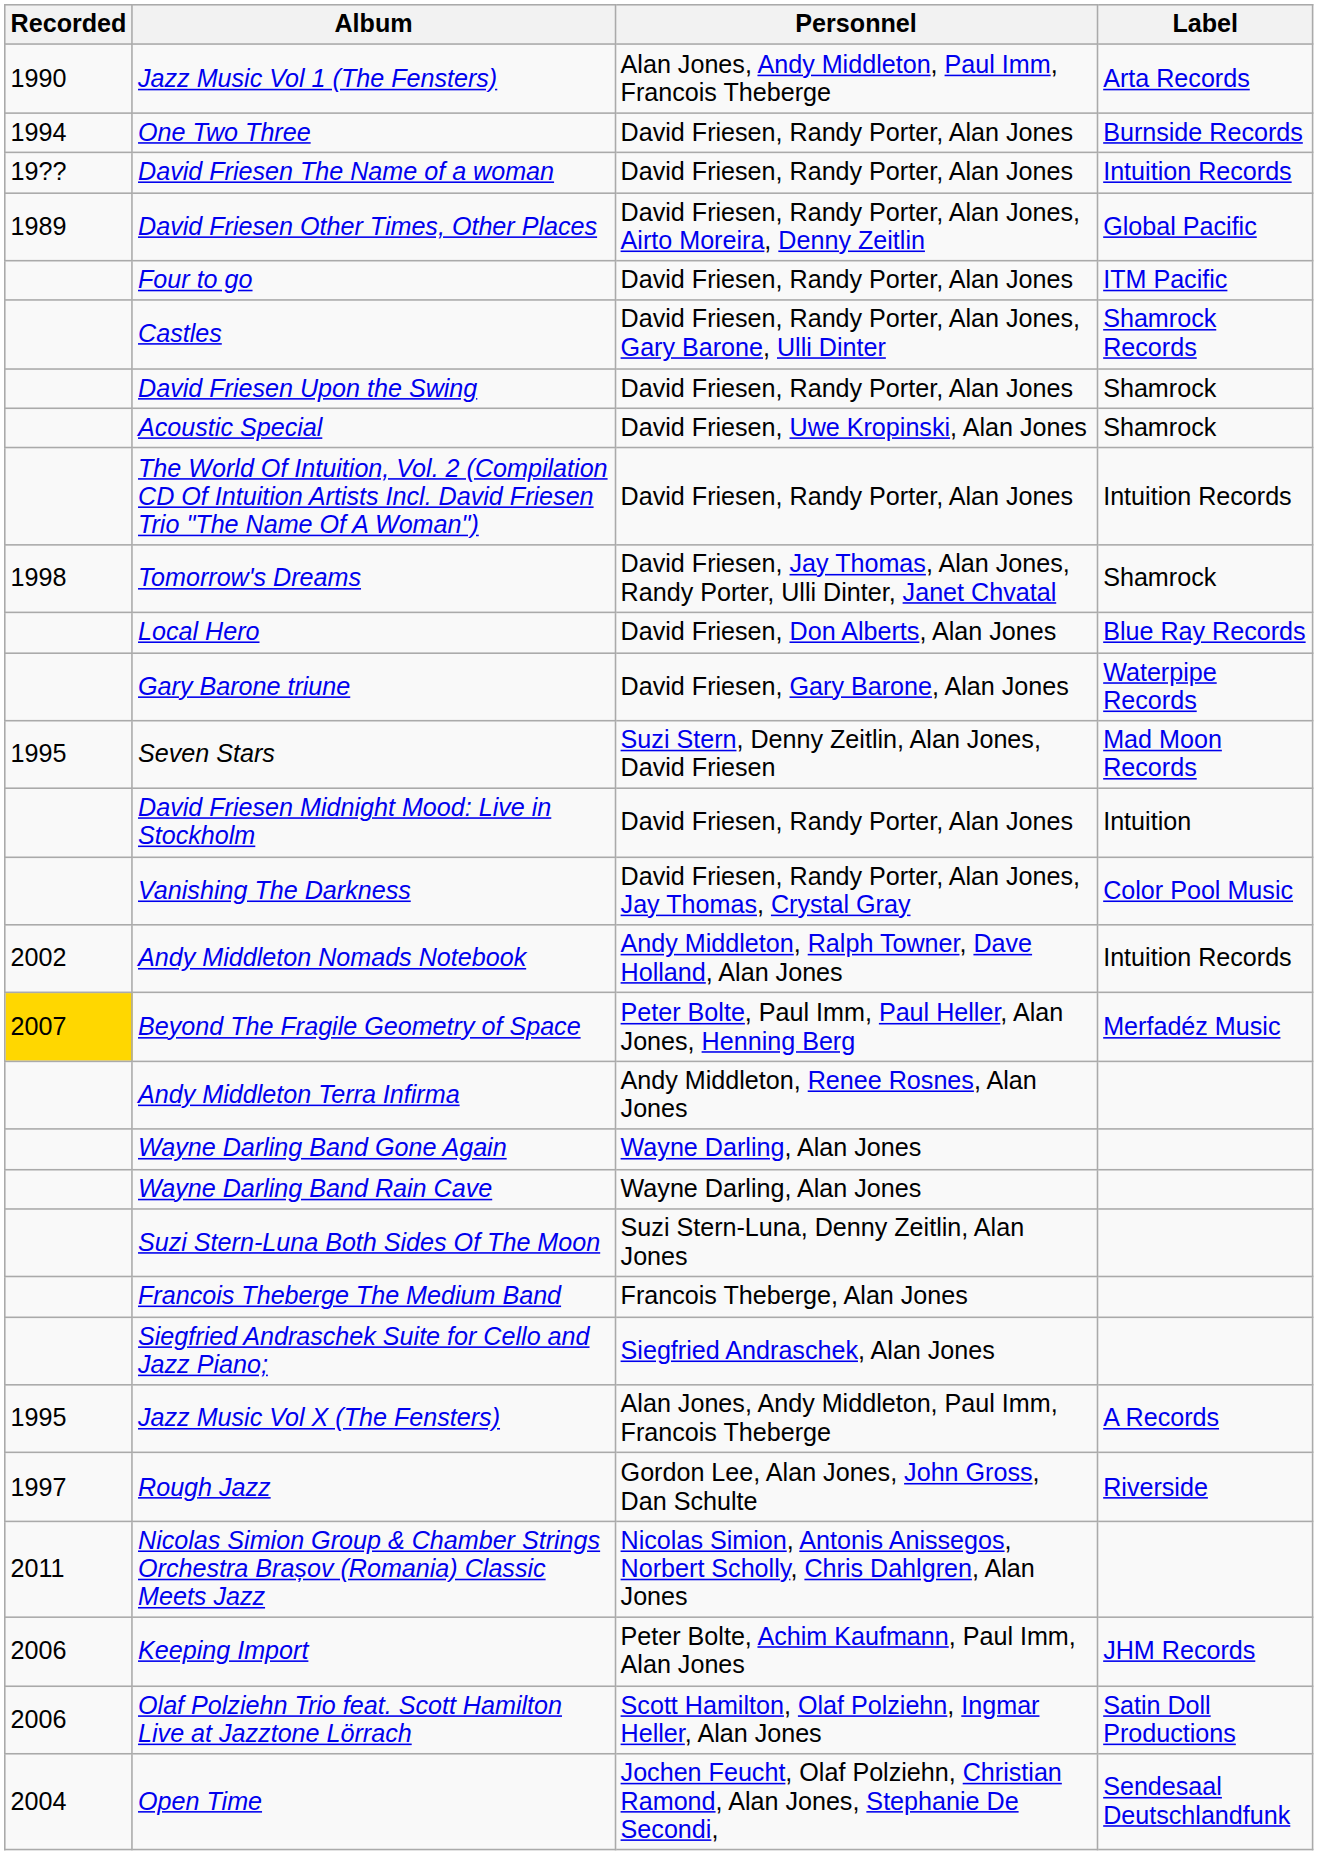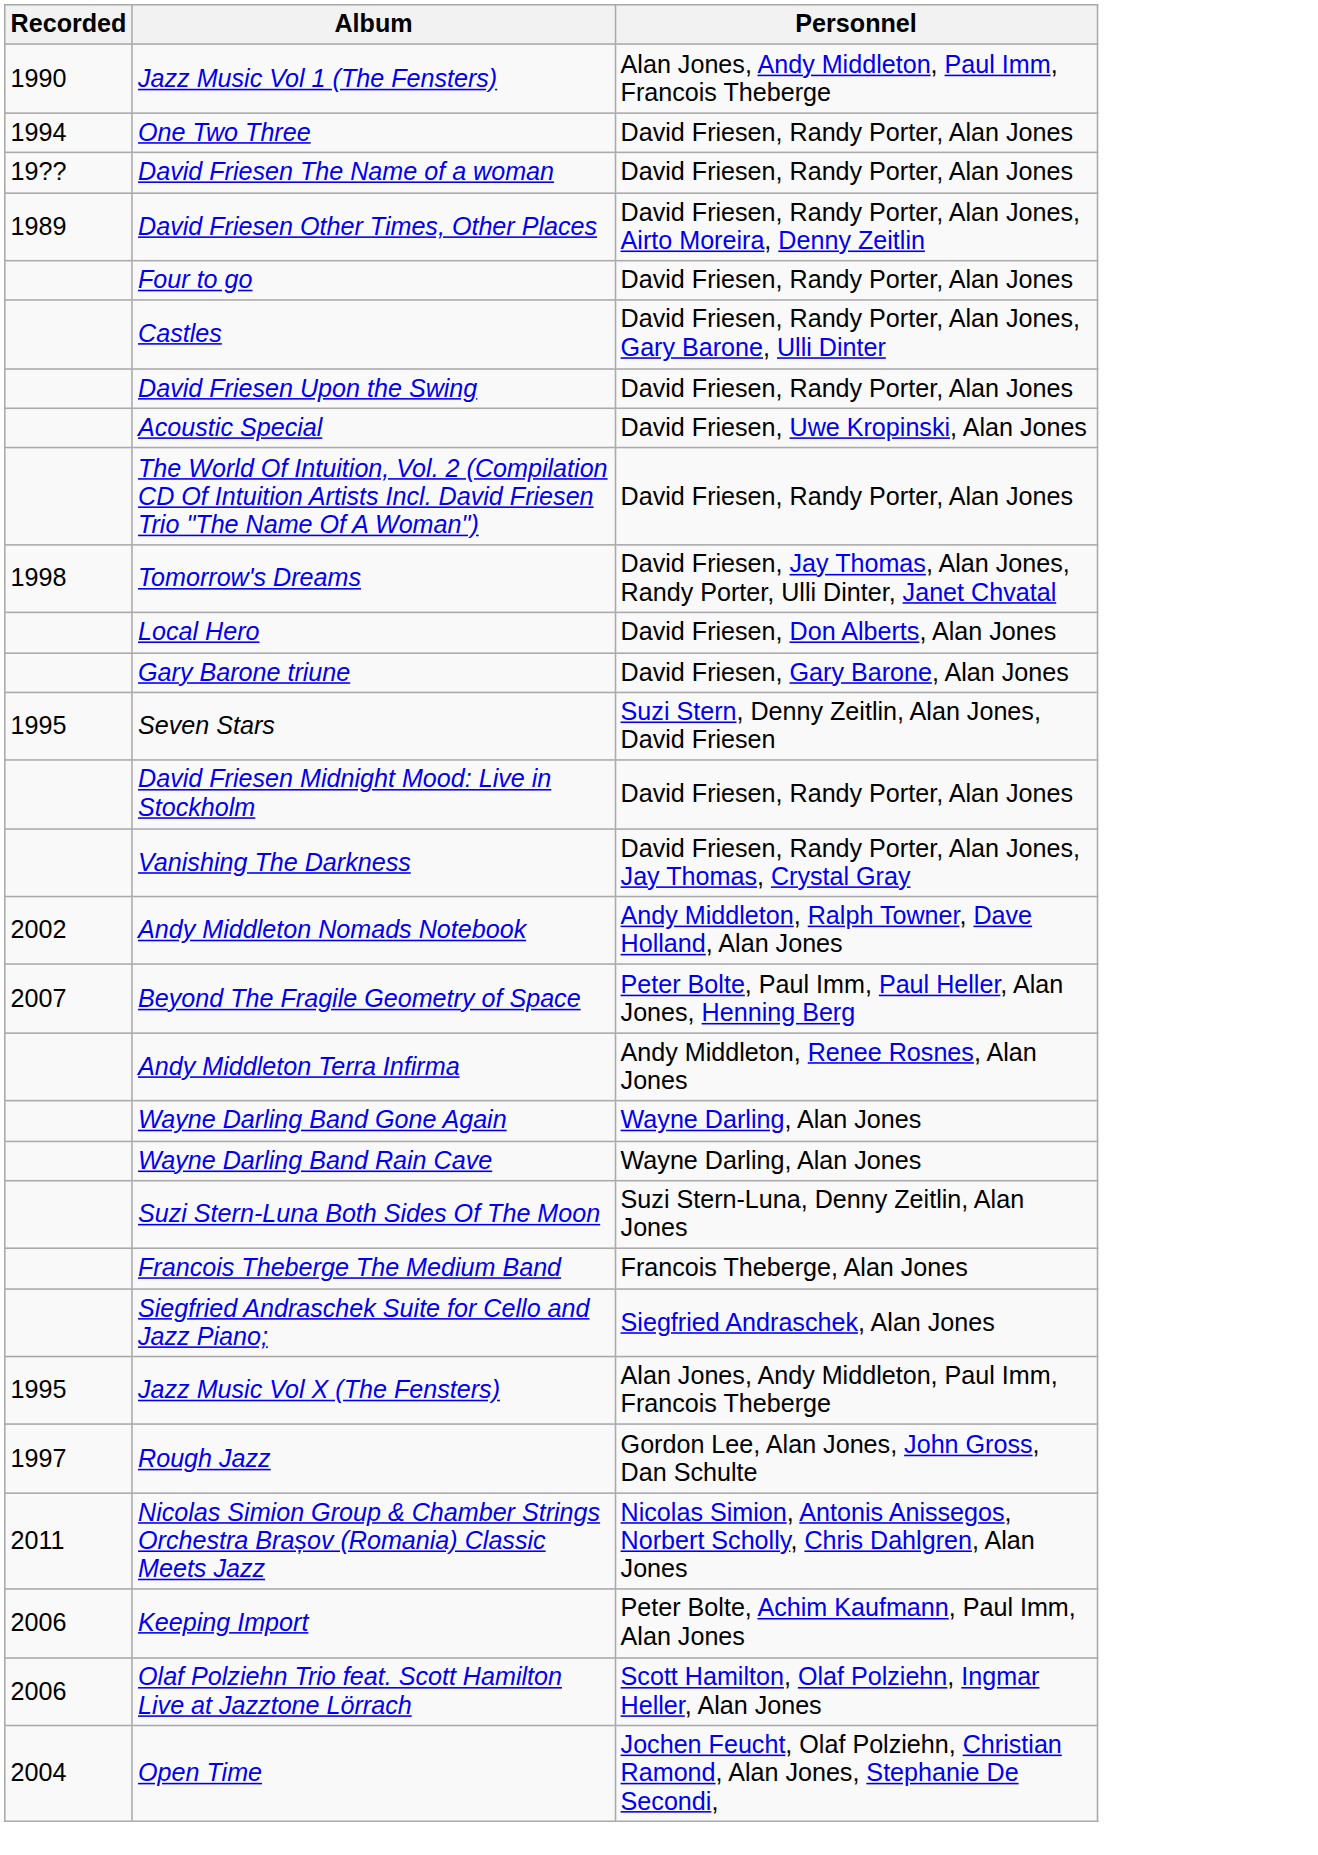- column: Label | Arta Records | Burnside Records | Intuition Records | Global Pacific | ITM Pacific | Shamrock Records | Shamrock | Shamrock | Intuition Records | Shamrock | Blue Ray Records | Waterpipe Records | Mad Moon Records | Intuition | Color Pool Music | Intuition Records | Merfadéz Music | A Records | Riverside | JHM Records | Satin Doll Productions | Sendesaal Deutschlandfunk
Beyond The Fragile Geometry of Space | Recorded: gold background -> no background
